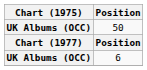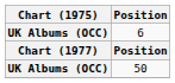rows swapped: 6 <-> 50
